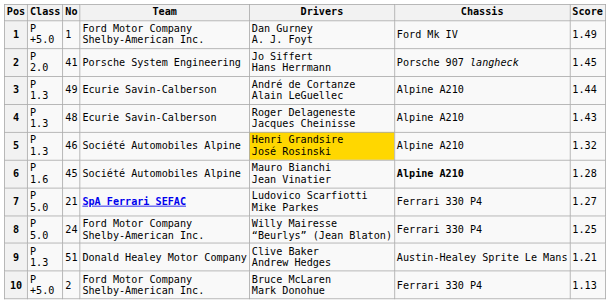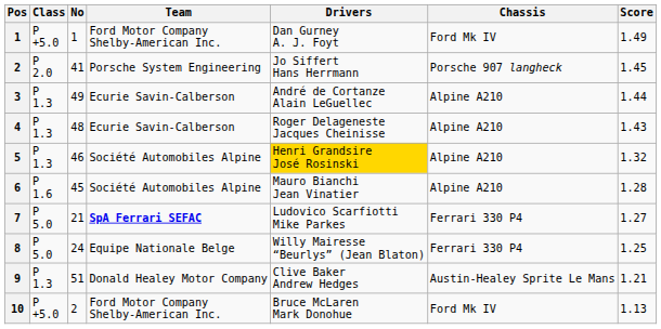6 | Chassis: bold -> normal
8 | Team: Ford Motor Company Shelby-American Inc. -> Equipe Nationale Belge
10 | Chassis: Ferrari 330 P4 -> Ford Mk IV
